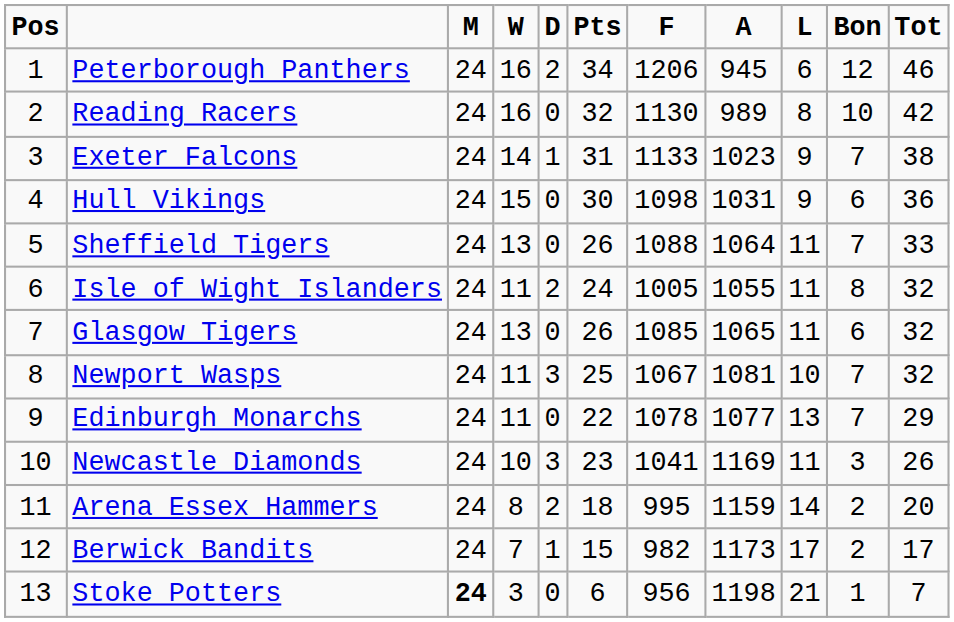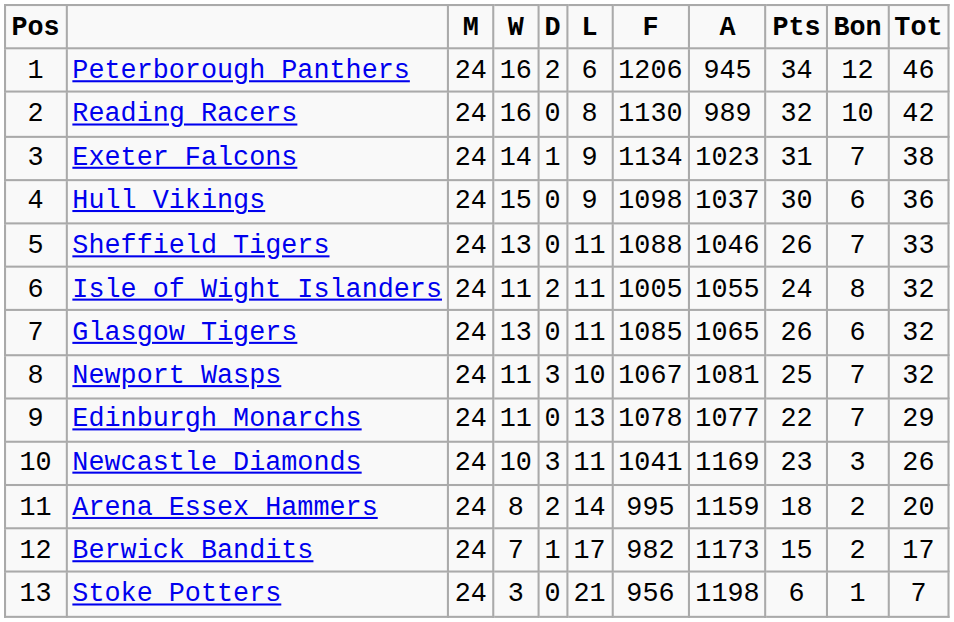columns swapped: L <-> Pts
Exeter Falcons | F: 1133 -> 1134
Hull Vikings | A: 1031 -> 1037
Sheffield Tigers | A: 1064 -> 1046
Stoke Potters | M: bold -> normal
